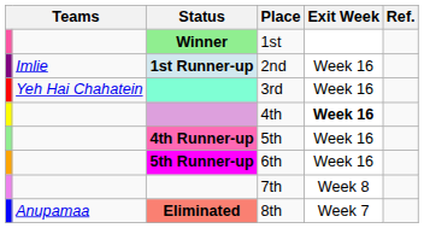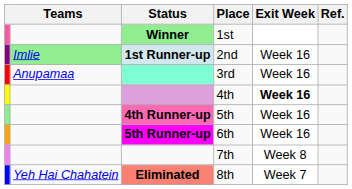2nd | column 2: no background -> lightgreen background
3rd | column 2: Yeh Hai Chahatein -> Anupamaa
8th | column 2: Anupamaa -> Yeh Hai Chahatein
